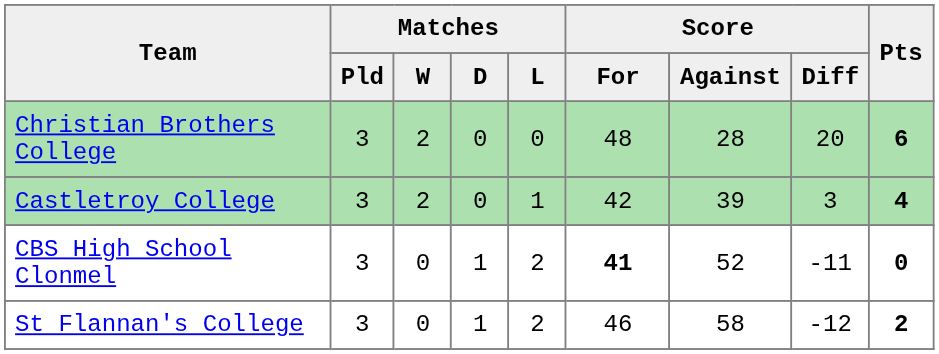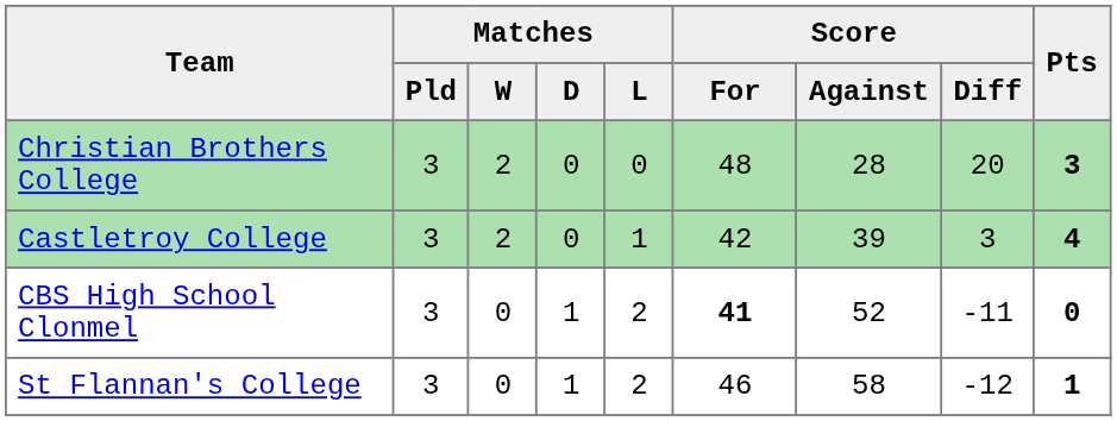Christian Brothers College | Pts: 6 -> 3
St Flannan's College | Pts: 2 -> 1
